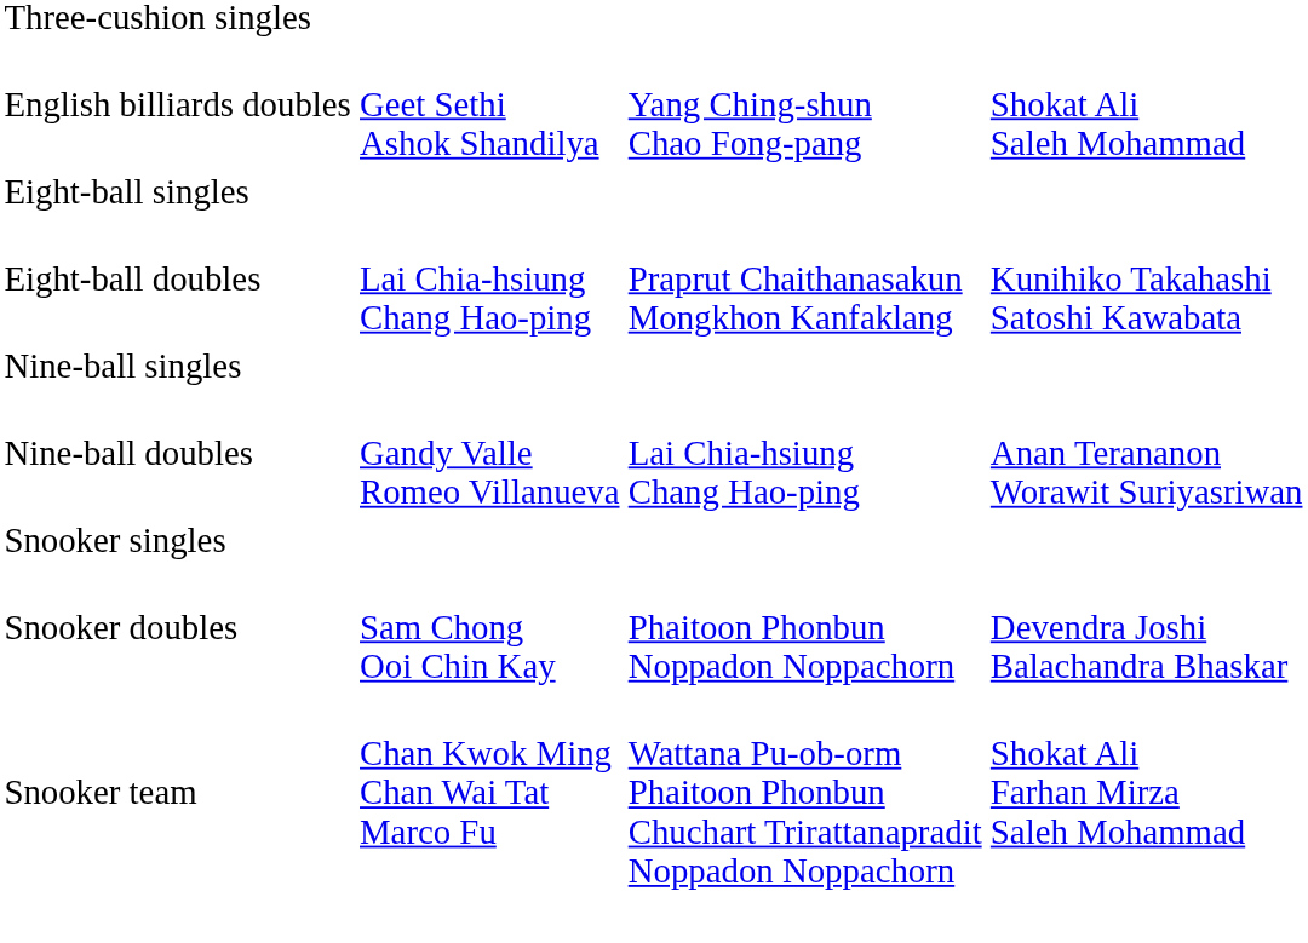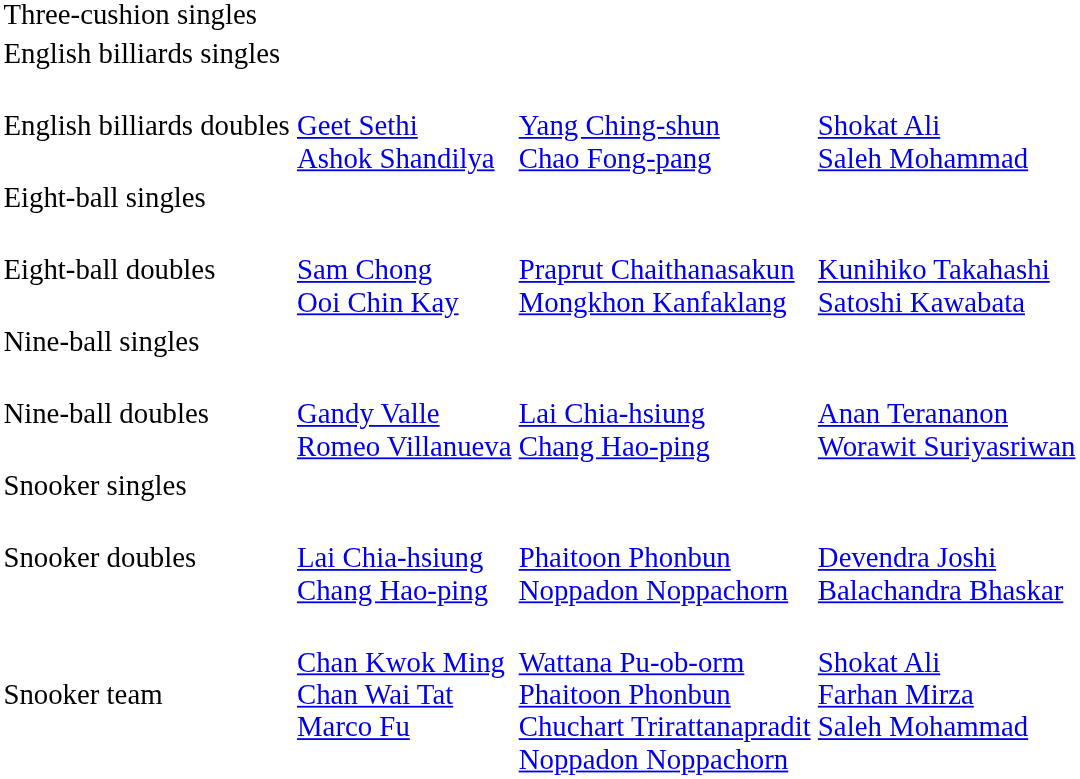+ row: English billiards singles
Eight-ball doubles | column 2: Lai Chia-hsiung Chang Hao-ping -> Sam Chong Ooi Chin Kay
Snooker doubles | column 2: Sam Chong Ooi Chin Kay -> Lai Chia-hsiung Chang Hao-ping
